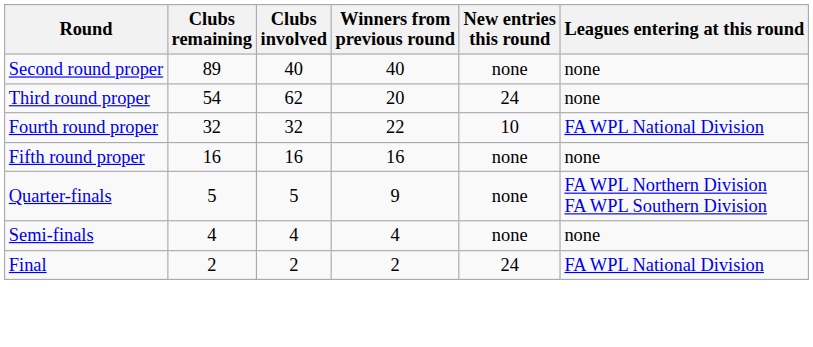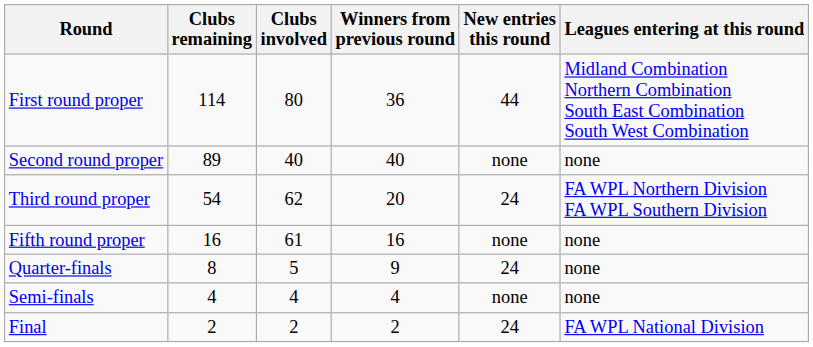+ row: First round proper | 114 | 80 | 36 | 44 | Midland Combination Northern Combination South East Combination South West Combination
Third round proper | Leagues entering at this round: none -> FA WPL Northern Division FA WPL Southern Division
- row: Fourth round proper | 32 | 32 | 22 | 10 | FA WPL National Division
Fifth round proper | Clubs involved: 16 -> 61
Quarter-finals | Clubs remaining: 5 -> 8
Quarter-finals | New entries this round: none -> 24
Quarter-finals | Leagues entering at this round: FA WPL Northern Division FA WPL Southern Division -> none
